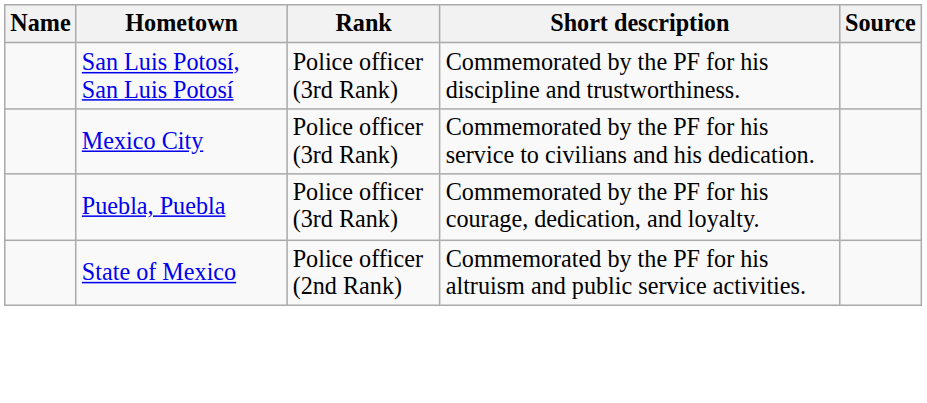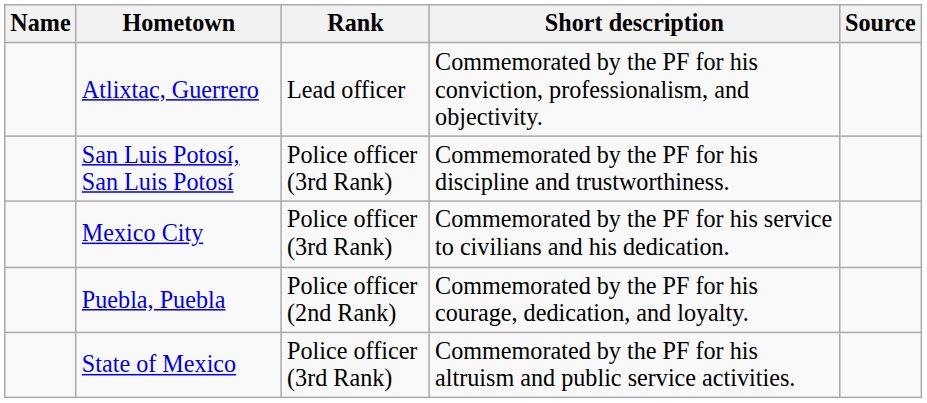+ row: Atlixtac, Guerrero | Lead officer | Commemorated by the PF for his conviction, professionalism, and objectivity.
Puebla, Puebla | Rank: Police officer (3rd Rank) -> Police officer (2nd Rank)
State of Mexico | Rank: Police officer (2nd Rank) -> Police officer (3rd Rank)
